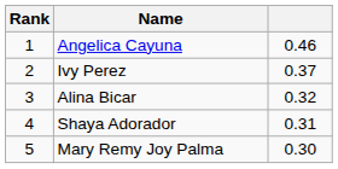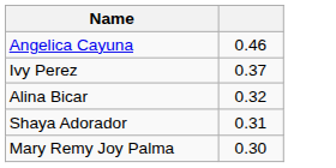- column: Rank | 1 | 2 | 3 | 4 | 5
